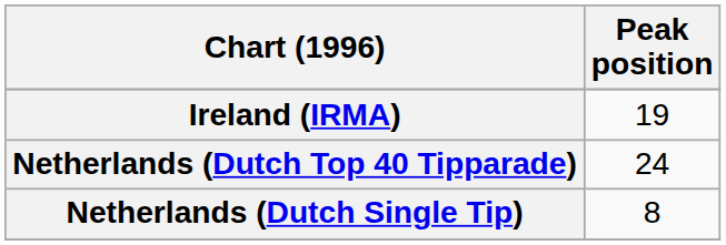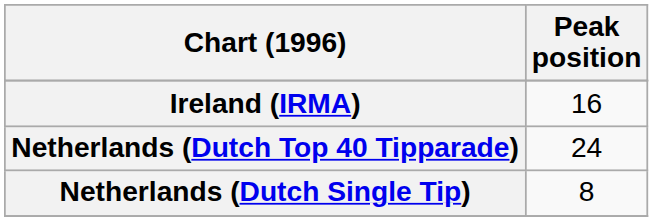Ireland (IRMA) | Peak position: 19 -> 16
